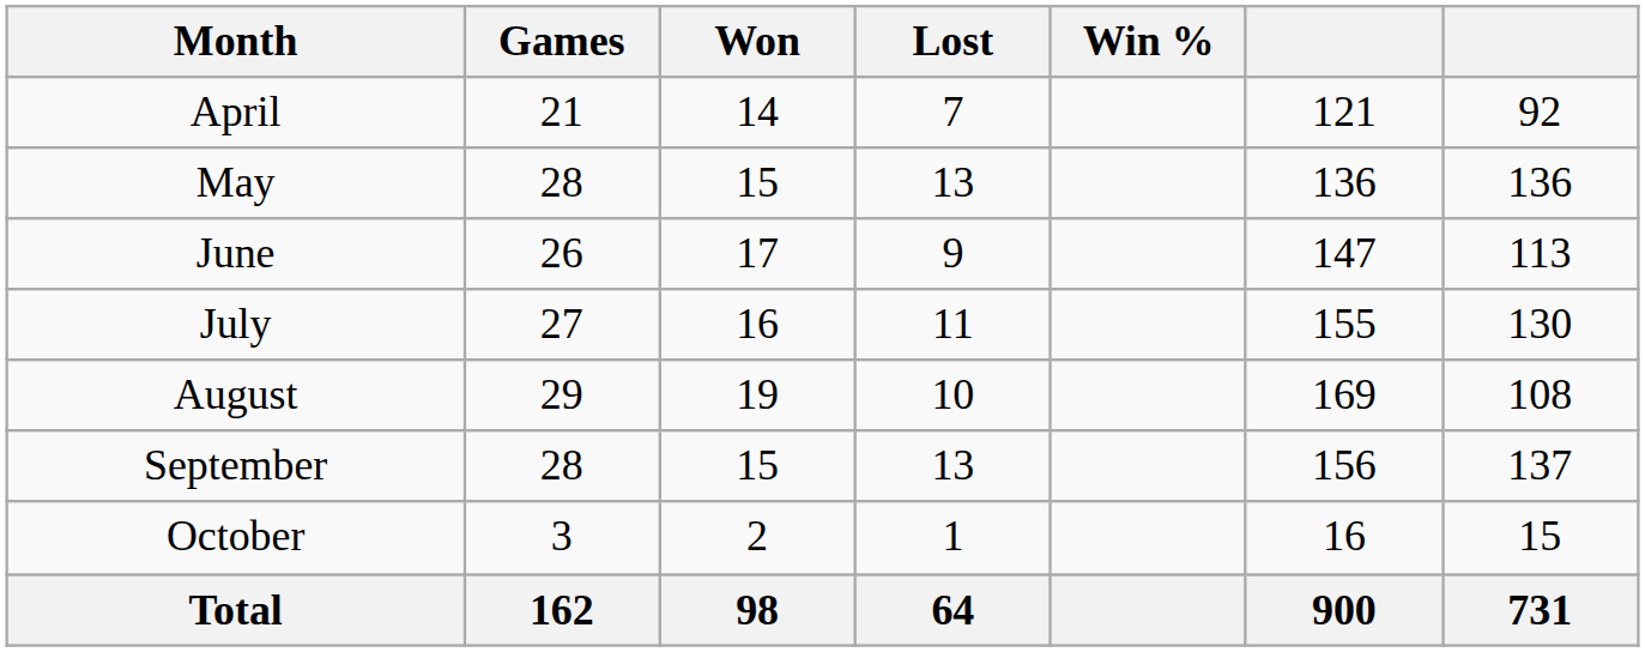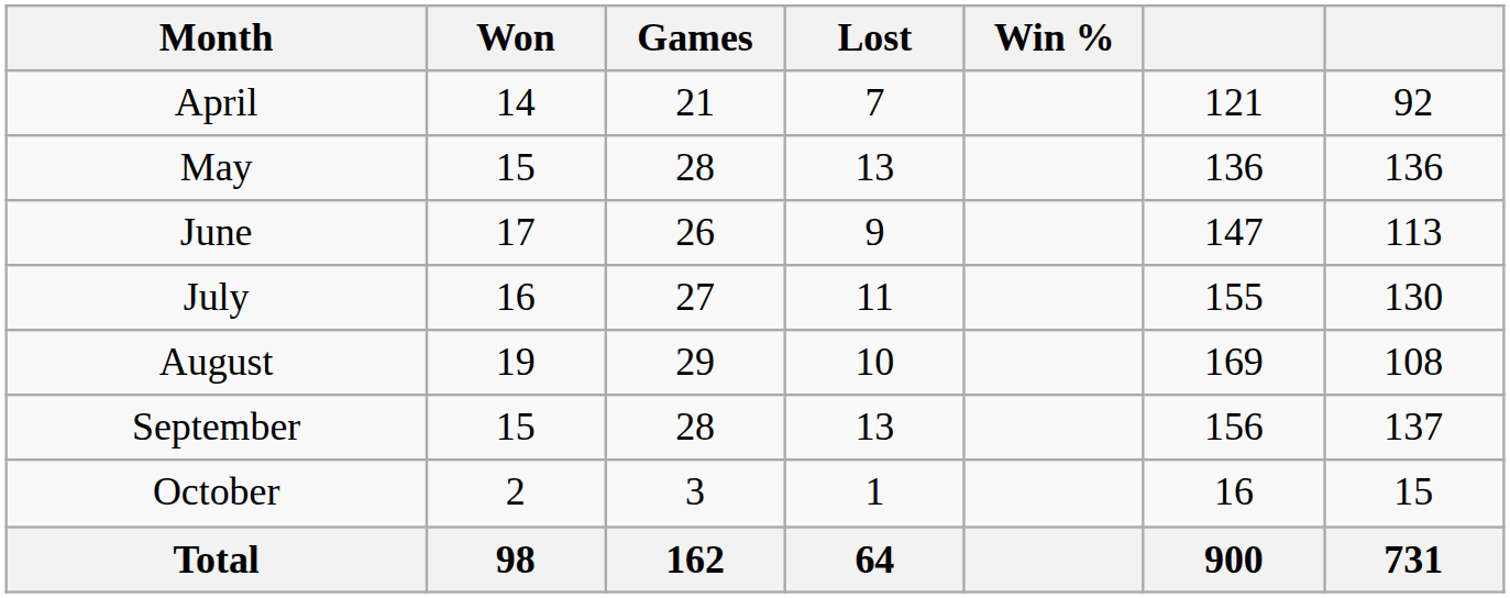columns swapped: Games <-> Won
